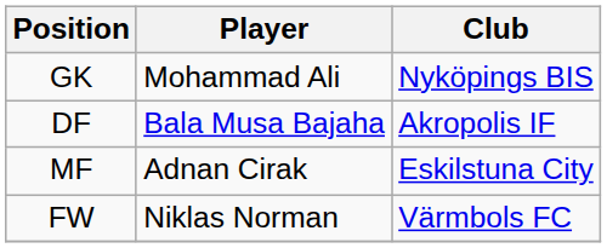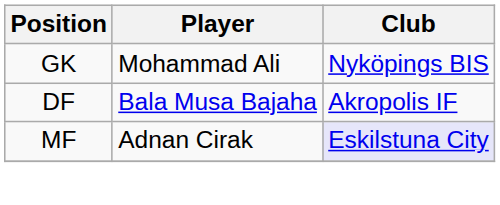MF | Club: no background -> lavender background
- row: FW | Niklas Norman | Värmbols FC
